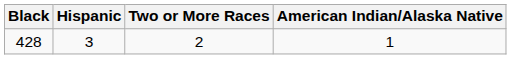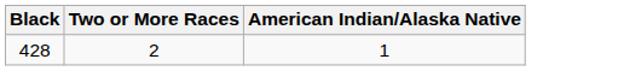- column: Hispanic | 3
